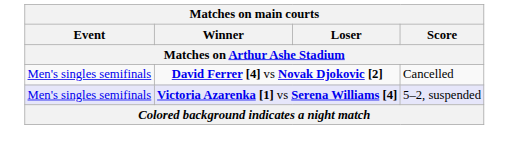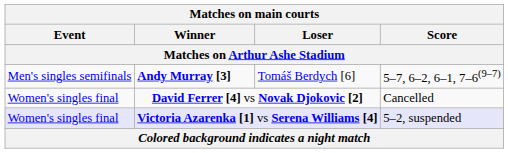+ row: Men's singles semifinals | Andy Murray [3] | Tomáš Berdych [6] | 5–7, 6–2, 6–1, 7–6(9–7)
David Ferrer [4] vs Novak Djokovic [2] | Event: Men's singles semifinals -> Women's singles final
Victoria Azarenka [1] vs Serena Williams [4] | Event: Men's singles semifinals -> Women's singles final
